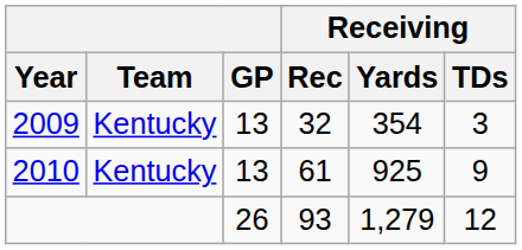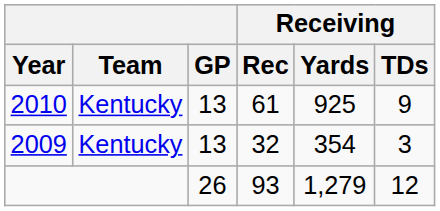rows swapped: 2009 <-> 2010
